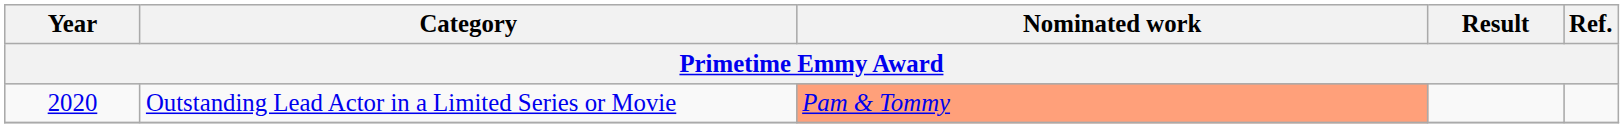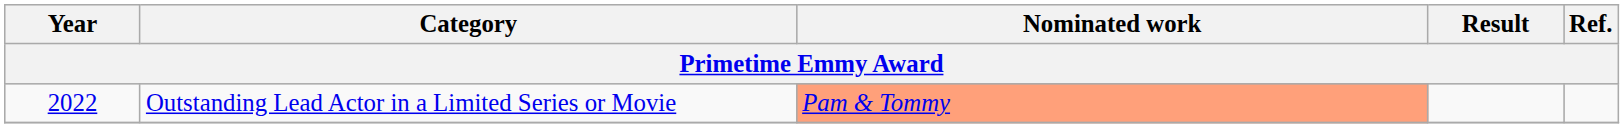Outstanding Lead Actor in a Limited Series or Movie | Year: 2020 -> 2022
